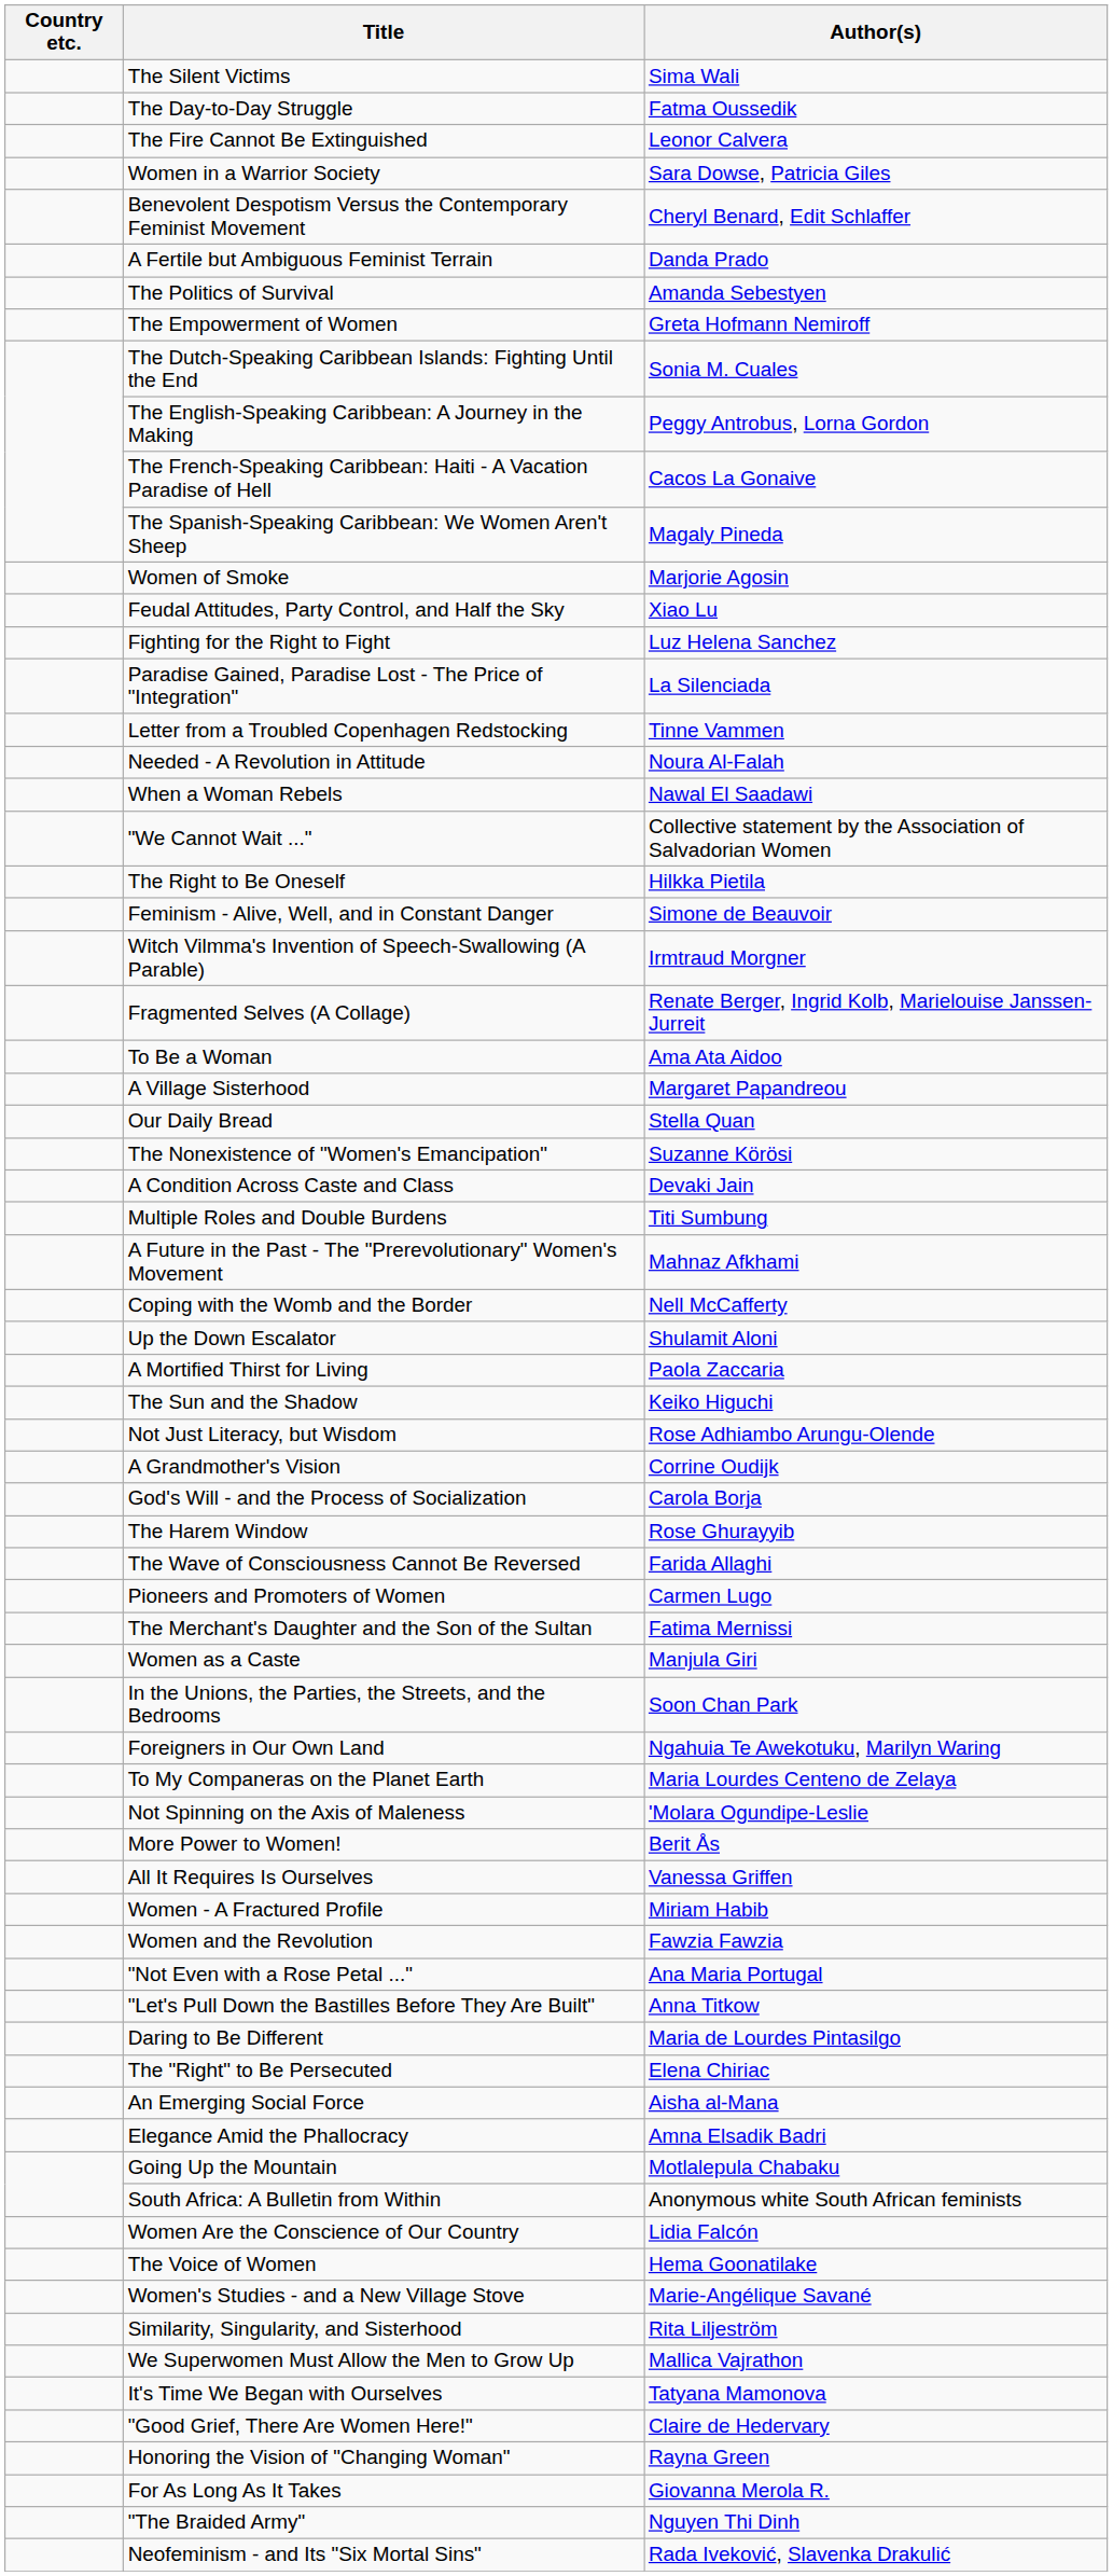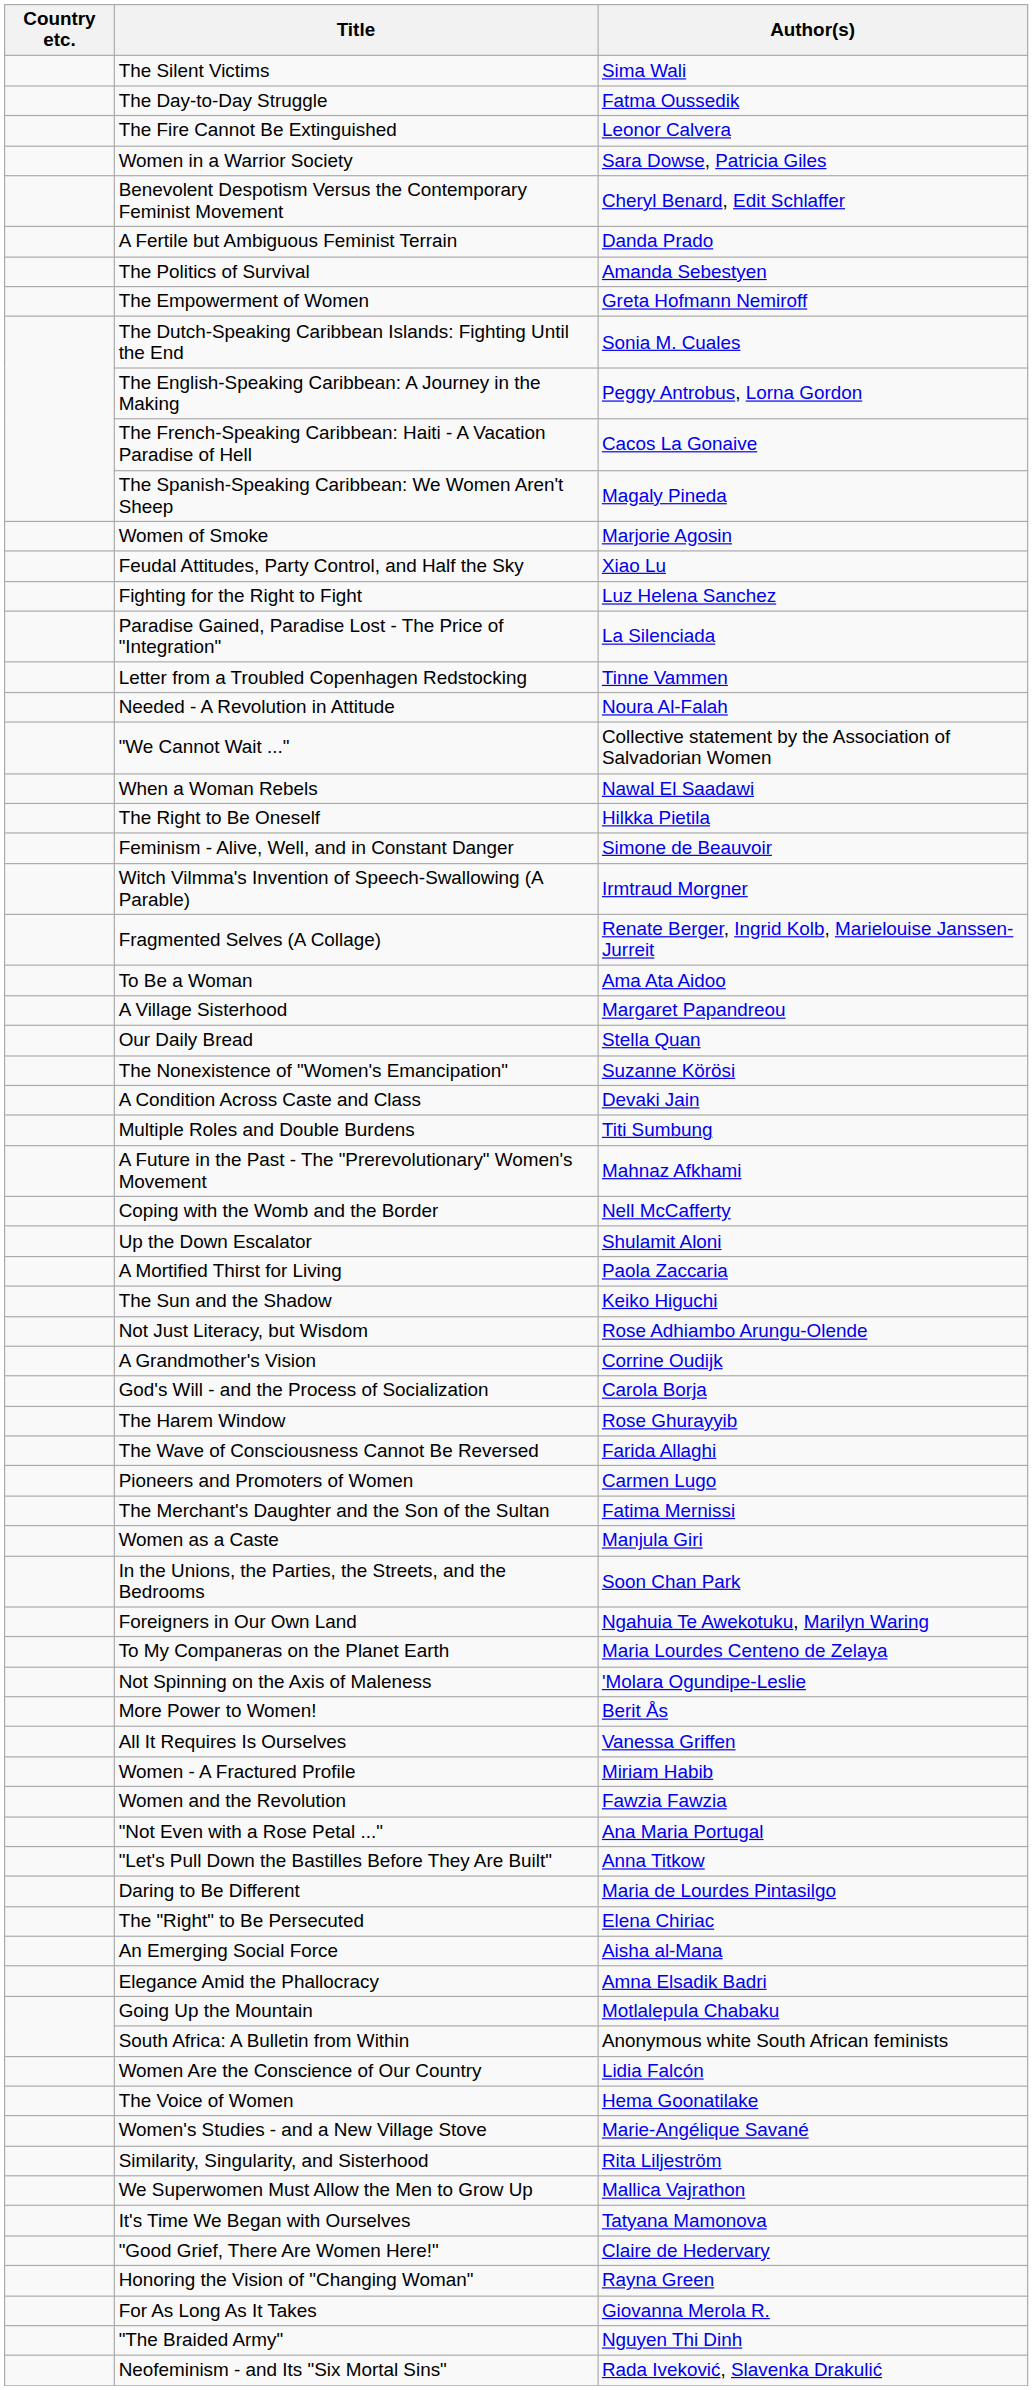rows swapped: When a Woman Rebels <-> "We Cannot Wait ..."
